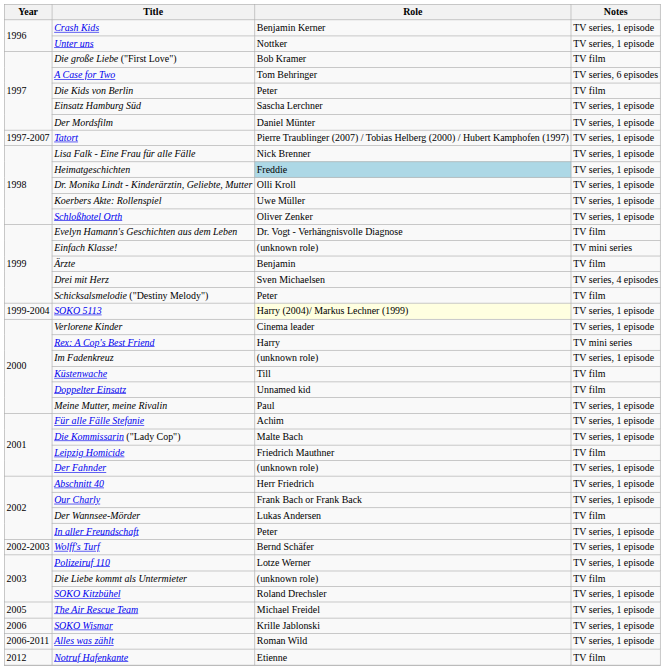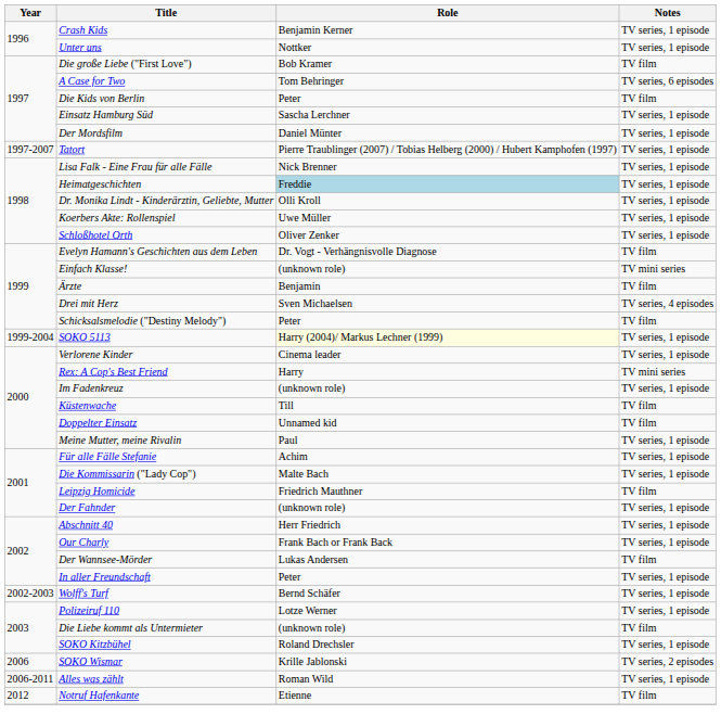- row: 2005 | The Air Rescue Team | Michael Freidel | TV series, 1 episode
SOKO Wismar | Notes: TV series, 1 episode -> TV series, 2 episodes
